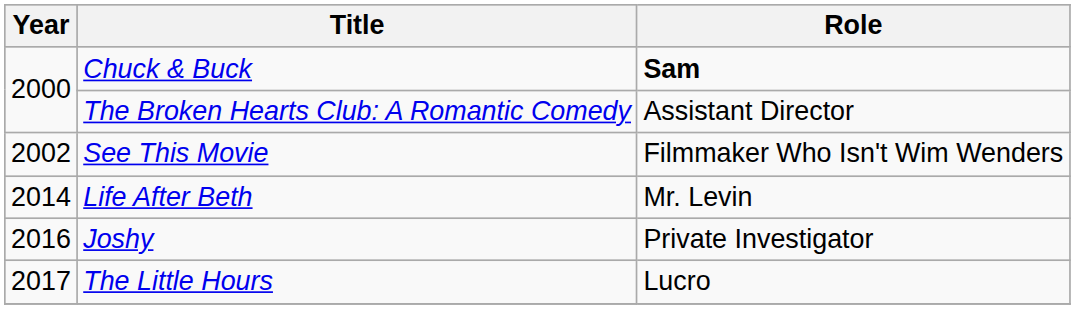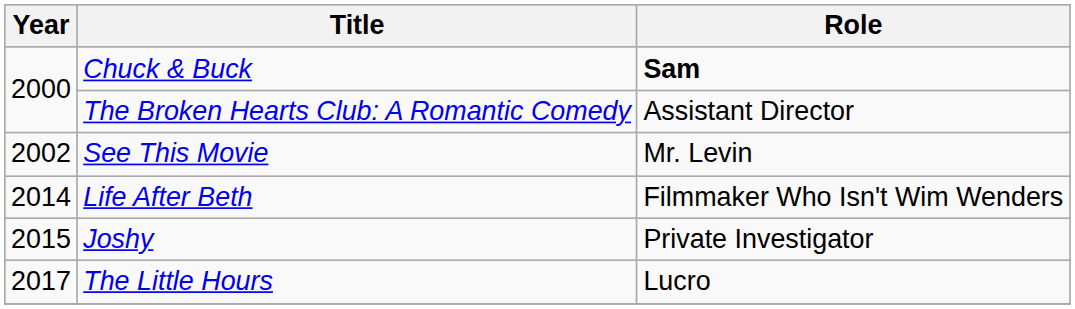See This Movie | Role: Filmmaker Who Isn't Wim Wenders -> Mr. Levin
Life After Beth | Role: Mr. Levin -> Filmmaker Who Isn't Wim Wenders
Joshy | Year: 2016 -> 2015
